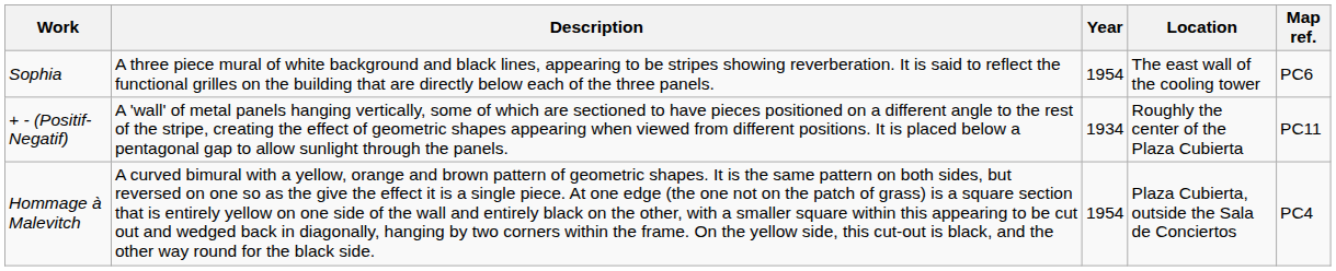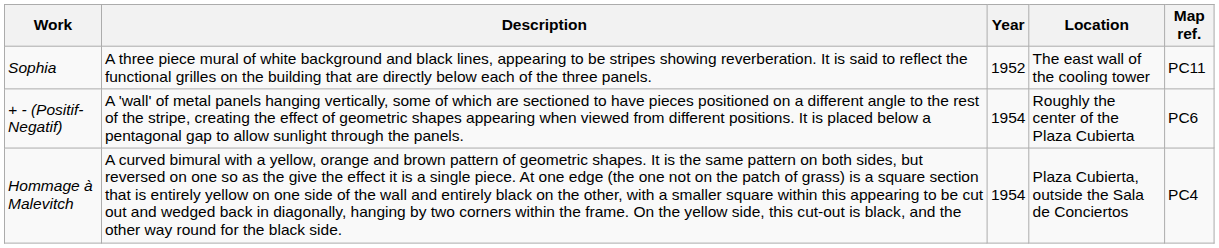Sophia | Year: 1954 -> 1952
Sophia | Map ref.: PC6 -> PC11
+ - (Positif-Negatif) | Year: 1934 -> 1954
+ - (Positif-Negatif) | Map ref.: PC11 -> PC6
